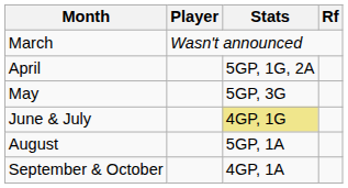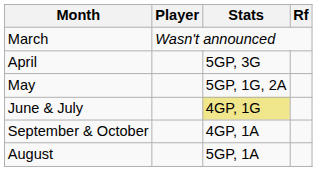April | Stats: 5GP, 1G, 2A -> 5GP, 3G
May | Stats: 5GP, 3G -> 5GP, 1G, 2A
rows swapped: August <-> September & October
